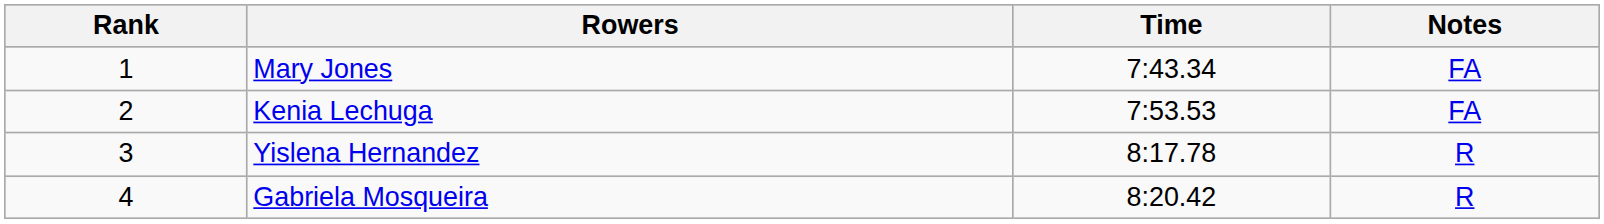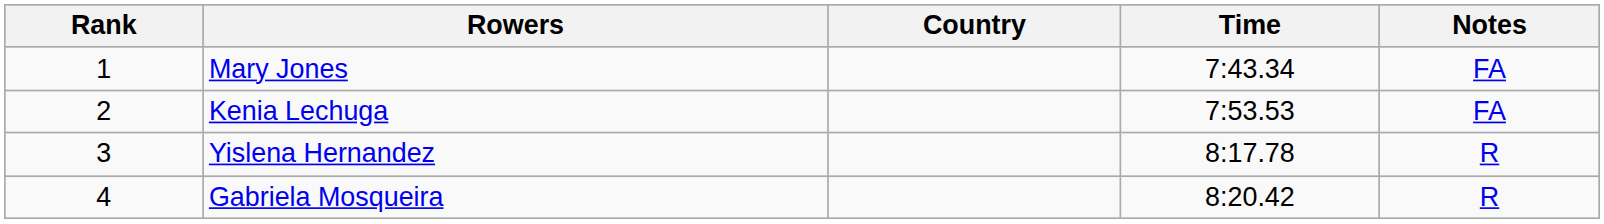+ column: Country
